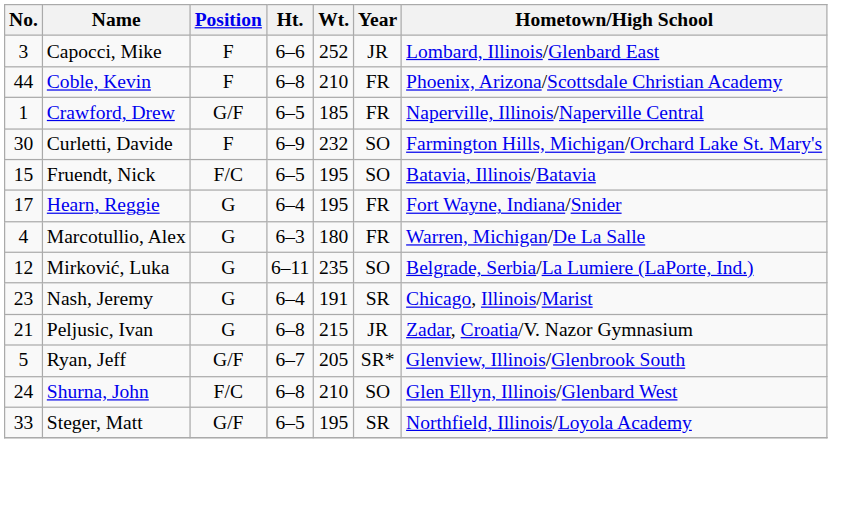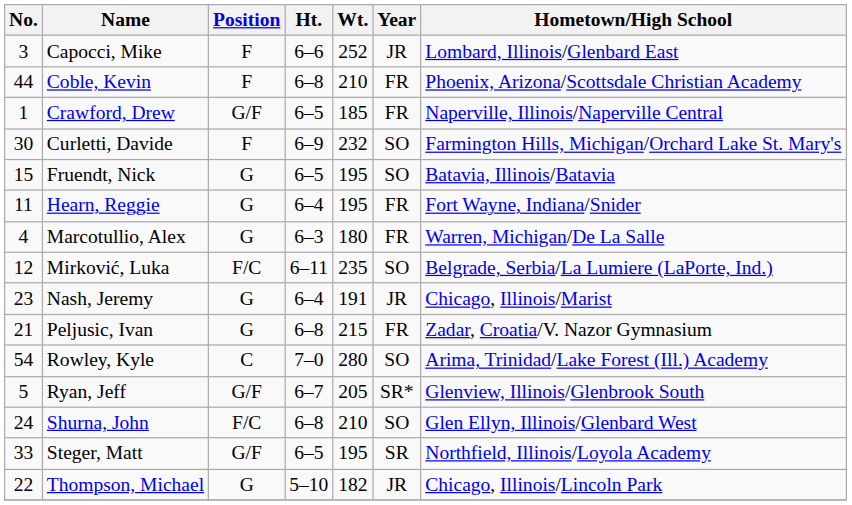Fruendt, Nick | Position: F/C -> G
Hearn, Reggie | No.: 17 -> 11
Mirković, Luka | Position: G -> F/C
Nash, Jeremy | Year: SR -> JR
Peljusic, Ivan | Year: JR -> FR
+ row: 54 | Rowley, Kyle | C | 7–0 | 280 | SO | Arima, Trinidad/Lake Forest (Ill.) Academy
+ row: 22 | Thompson, Michael | G | 5–10 | 182 | JR | Chicago, Illinois/Lincoln Park
